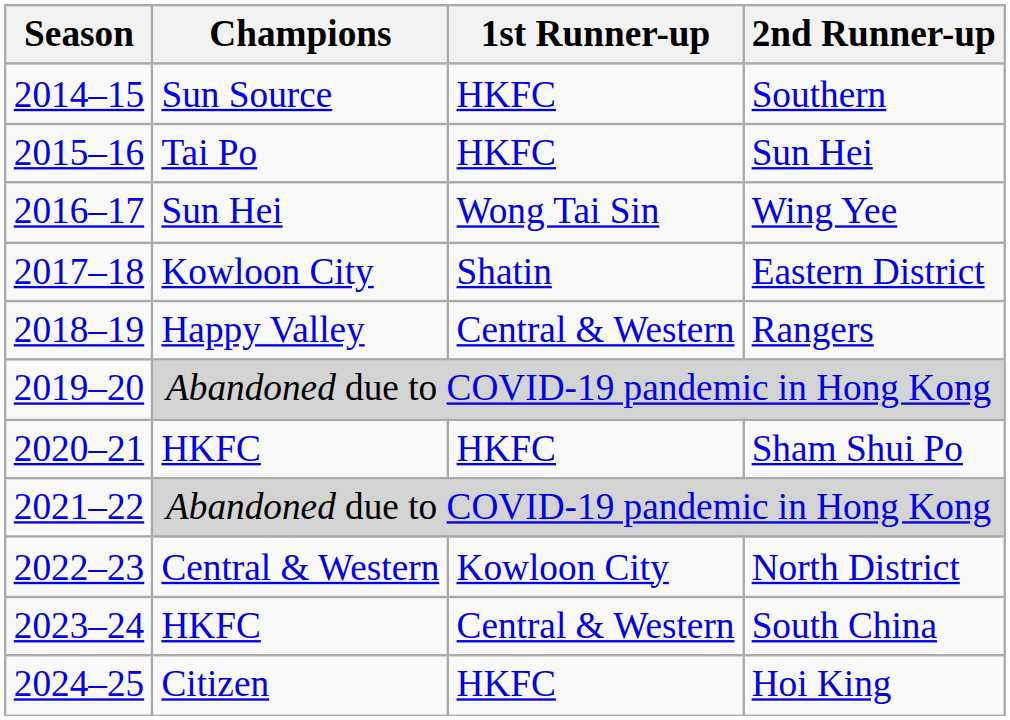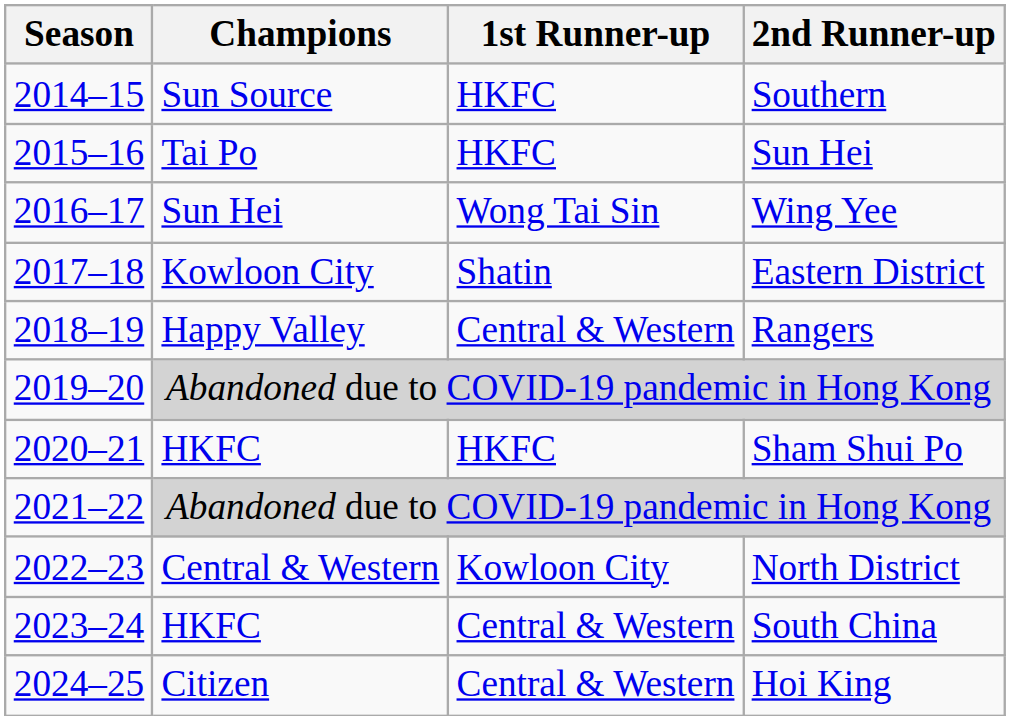Hoi King | 1st Runner-up: HKFC -> Central & Western
